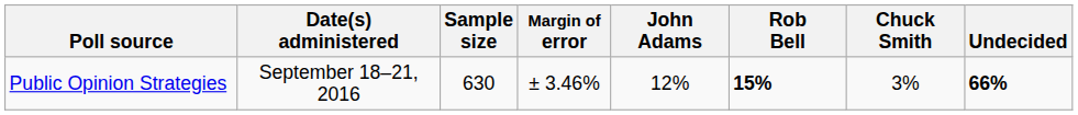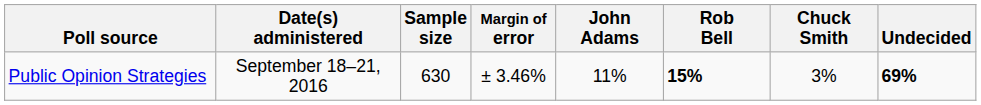Public Opinion Strategies | John Adams: 12% -> 11%
Public Opinion Strategies | Undecided: 66% -> 69%
